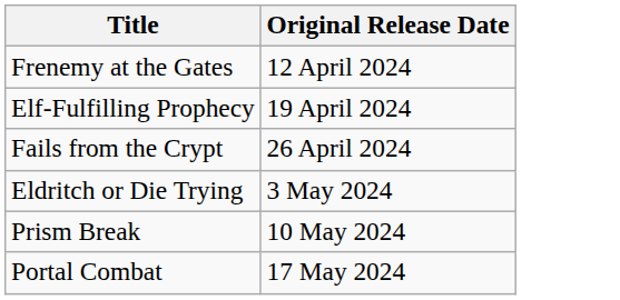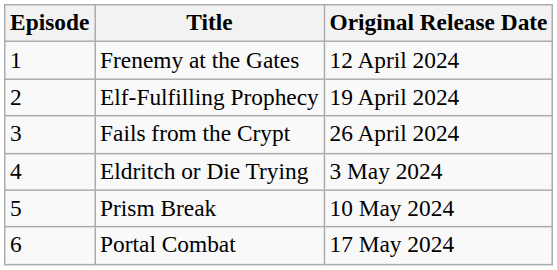+ column: Episode | 1 | 2 | 3 | 4 | 5 | 6
